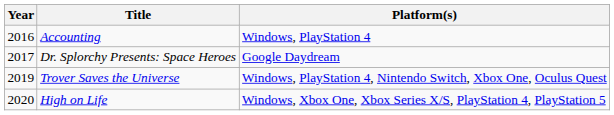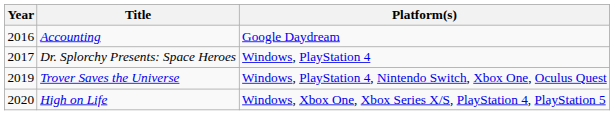Accounting | Platform(s): Windows, PlayStation 4 -> Google Daydream
Dr. Splorchy Presents: Space Heroes | Platform(s): Google Daydream -> Windows, PlayStation 4
